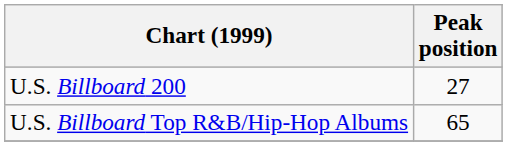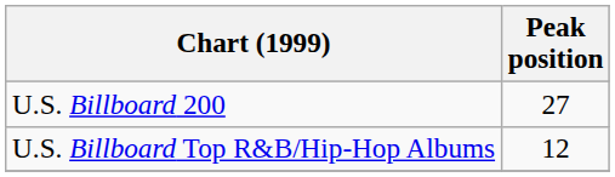U.S. Billboard Top R&B/Hip-Hop Albums | Peak position: 65 -> 12
